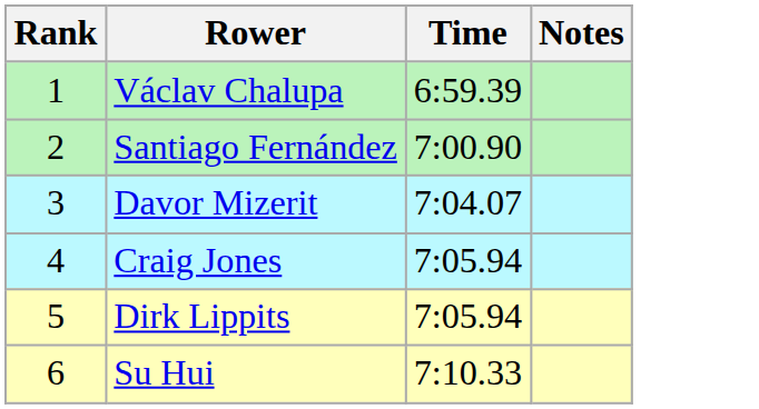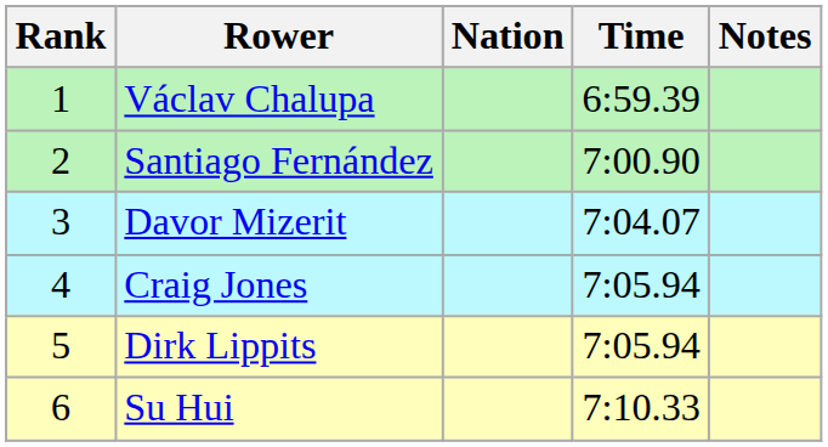+ column: Nation
